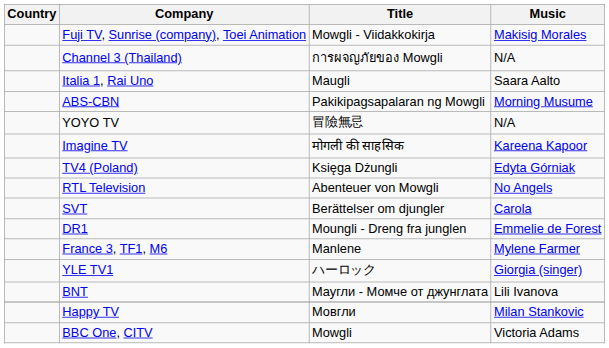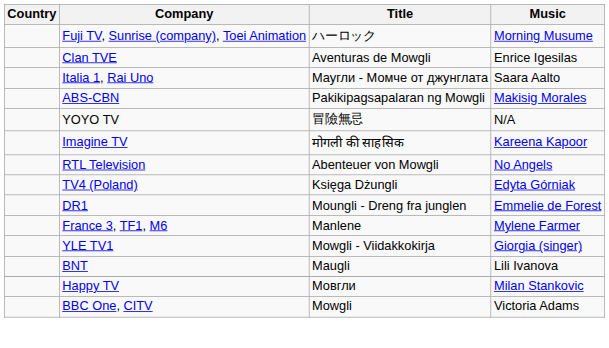Fuji TV, Sunrise (company), Toei Animation | Title: Mowgli - Viidakkokirja -> ハーロック
Fuji TV, Sunrise (company), Toei Animation | Music: Makisig Morales -> Morning Musume
+ row: Clan TVE | Aventuras de Mowgli | Enrice Igesilas
- row: Channel 3 (Thailand) | การผจญภัยของ Mowgli | N/A
Italia 1, Rai Uno | Title: Maugli -> Маугли - Момче от джунглата
ABS-CBN | Music: Morning Musume -> Makisig Morales
rows swapped: TV4 (Poland) <-> RTL Television
- row: SVT | Berättelser om djungler | Carola
YLE TV1 | Title: ハーロック -> Mowgli - Viidakkokirja
BNT | Title: Маугли - Момче от джунглата -> Maugli
